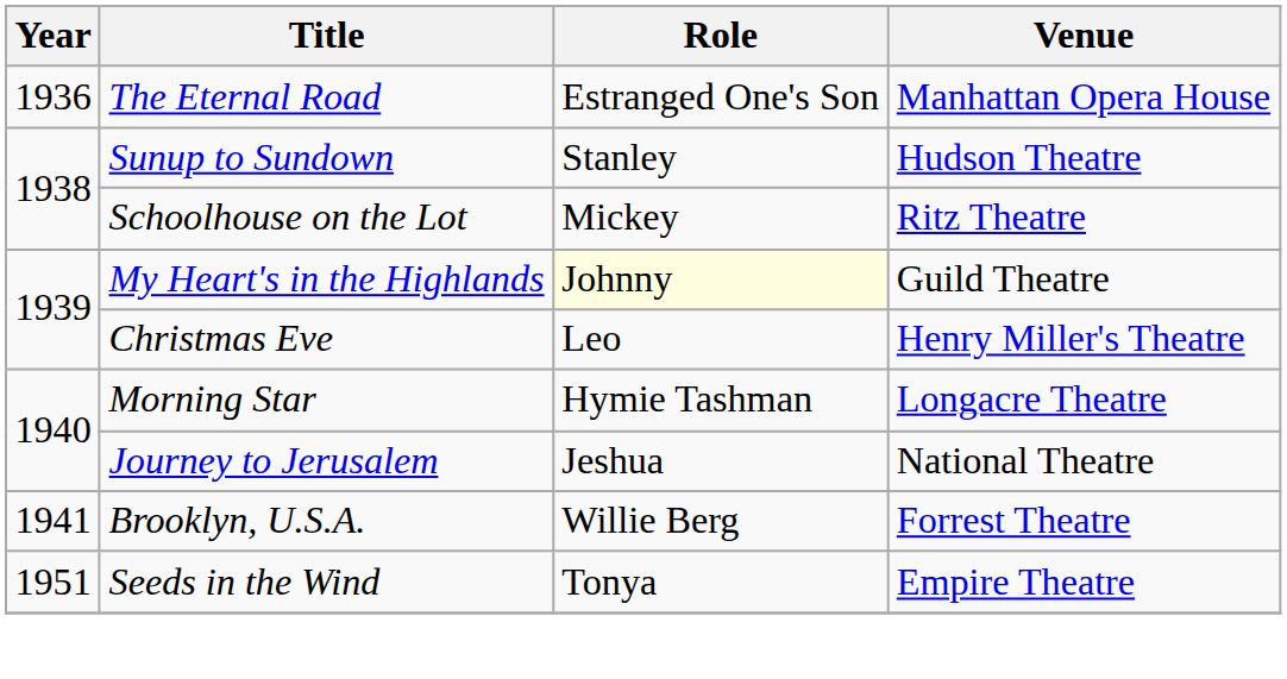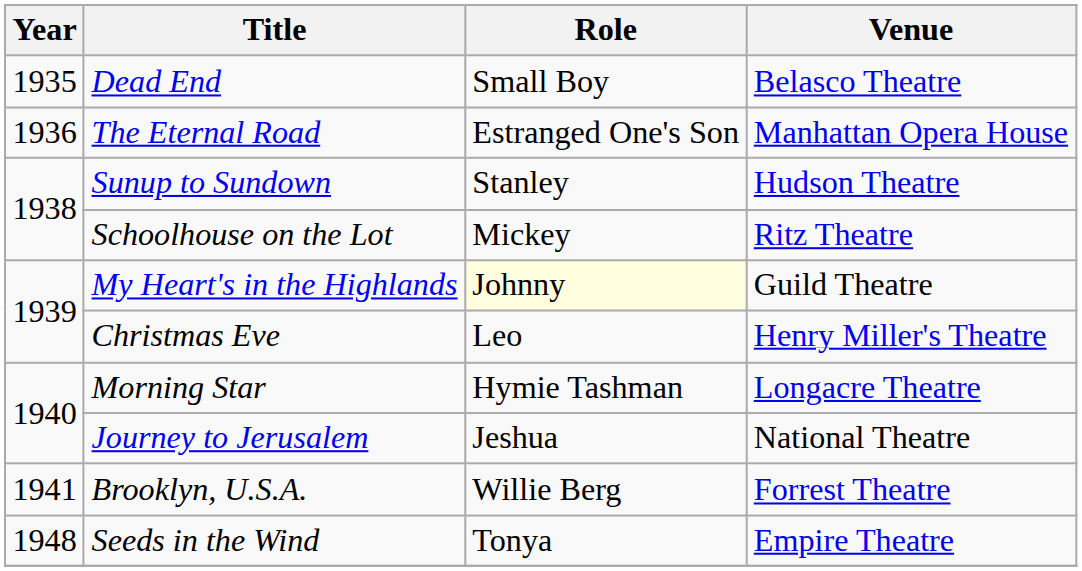+ row: 1935 | Dead End | Small Boy | Belasco Theatre
Seeds in the Wind | Year: 1951 -> 1948
